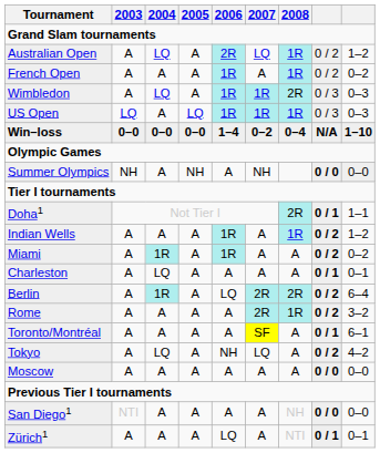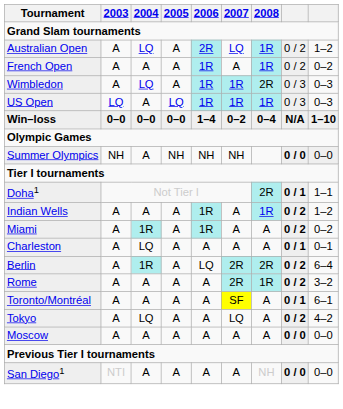Summer Olympics | 2006: A -> NH
Tokyo | 2006: NH -> A
- row: Zürich1 | A | A | A | LQ | A | NTI | 0 / 1 | 0–1
